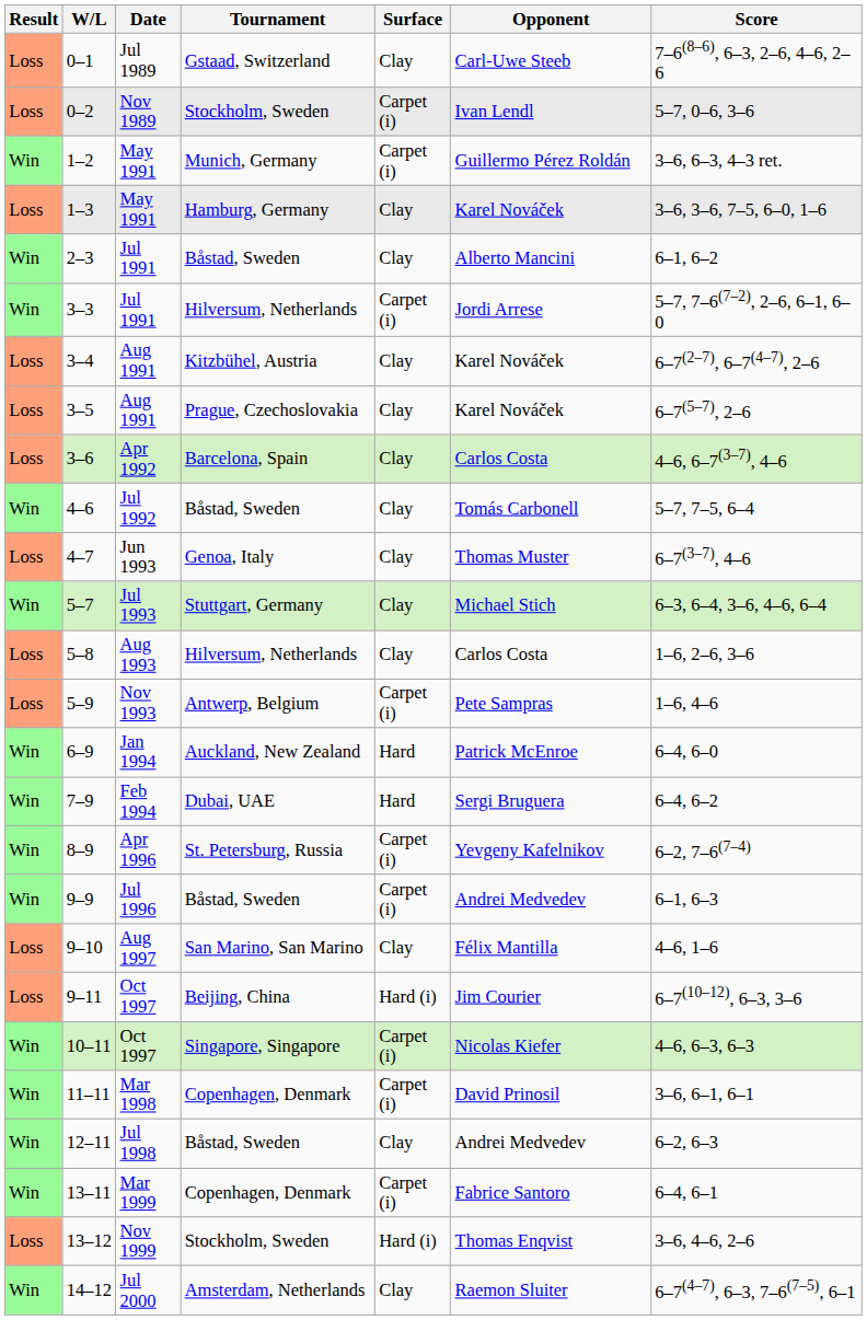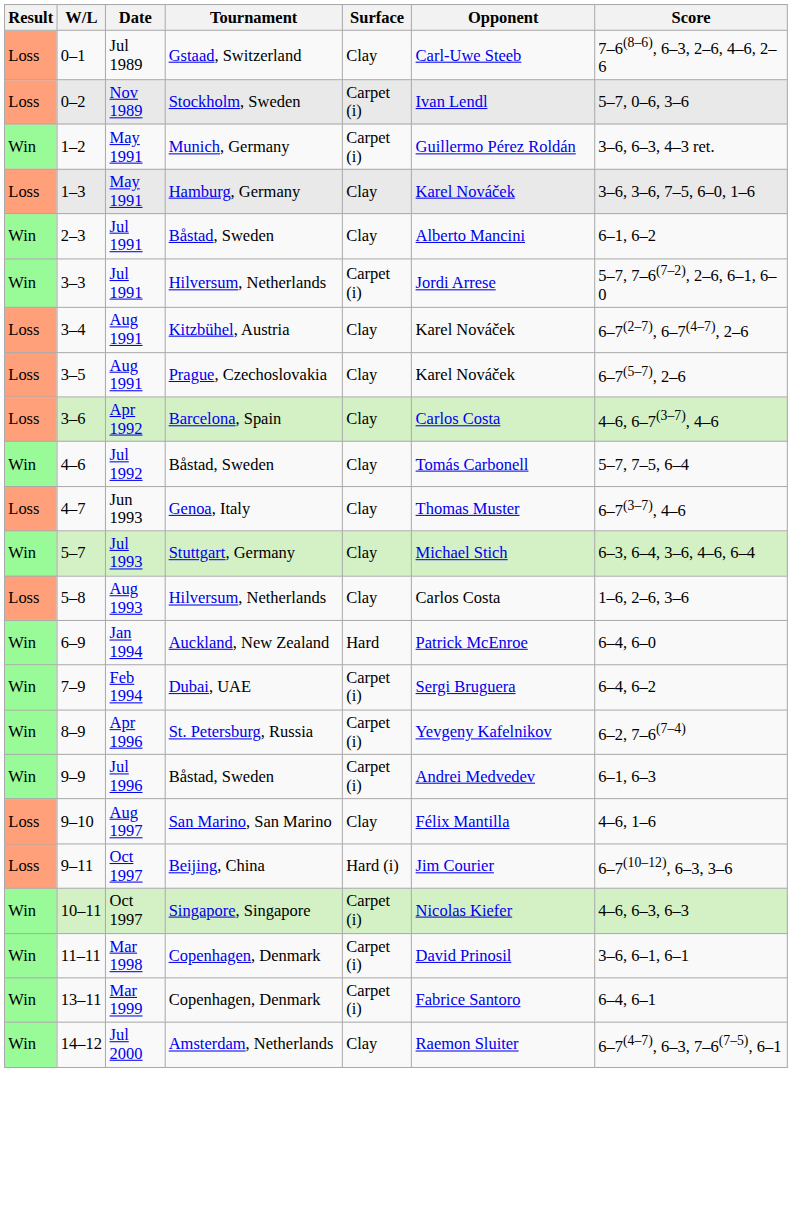- row: Loss | 5–9 | Nov 1993 | Antwerp, Belgium | Carpet (i) | Pete Sampras | 1–6, 4–6
7–9 | Surface: Hard -> Carpet (i)
- row: Win | 12–11 | Jul 1998 | Båstad, Sweden | Clay | Andrei Medvedev | 6–2, 6–3
- row: Loss | 13–12 | Nov 1999 | Stockholm, Sweden | Hard (i) | Thomas Enqvist | 3–6, 4–6, 2–6
